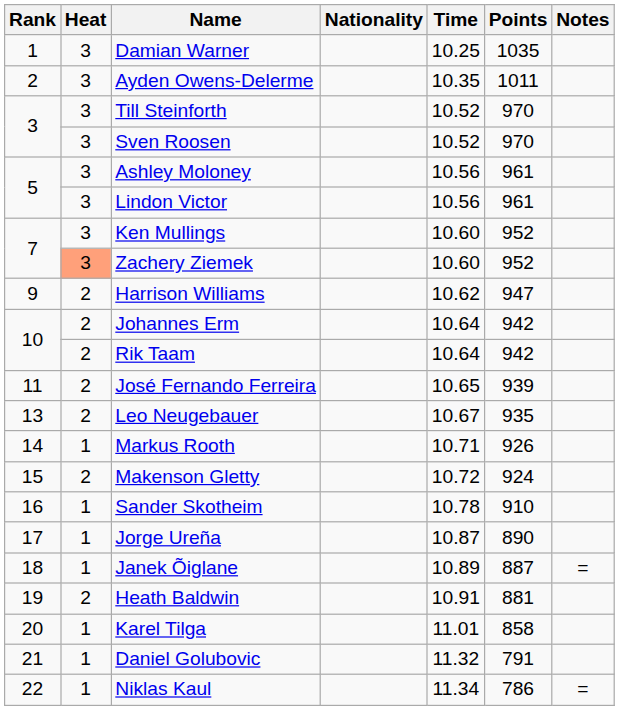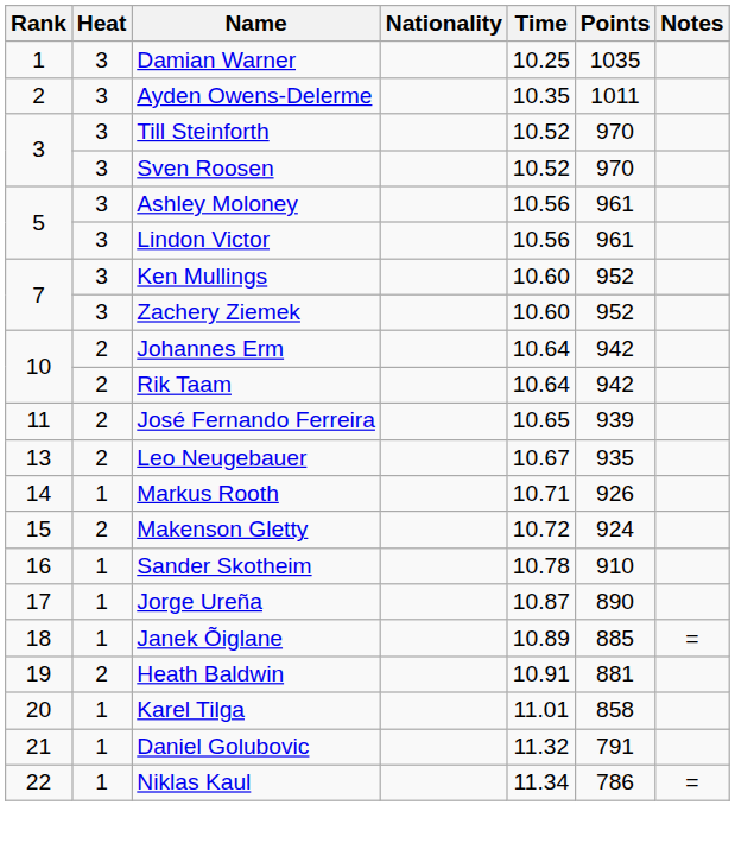Zachery Ziemek | Heat: lightsalmon background -> no background
- row: 9 | 2 | Harrison Williams | 10.62 | 947
Janek Õiglane | Points: 887 -> 885
